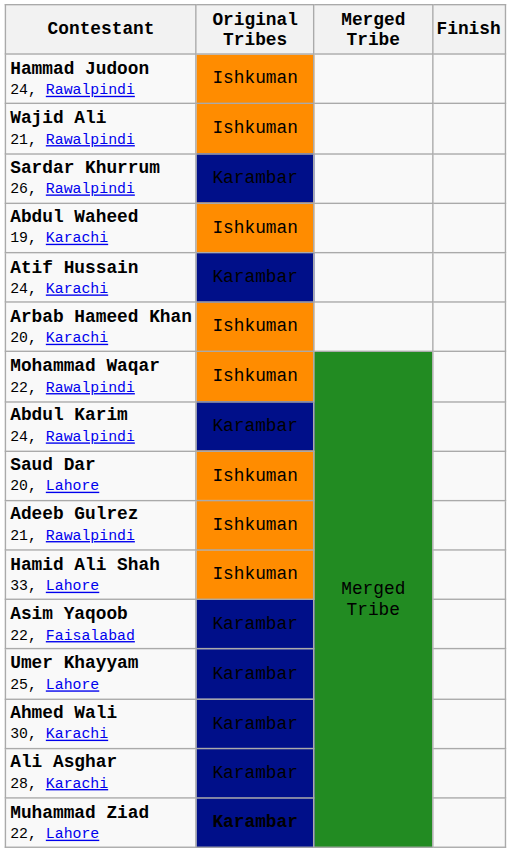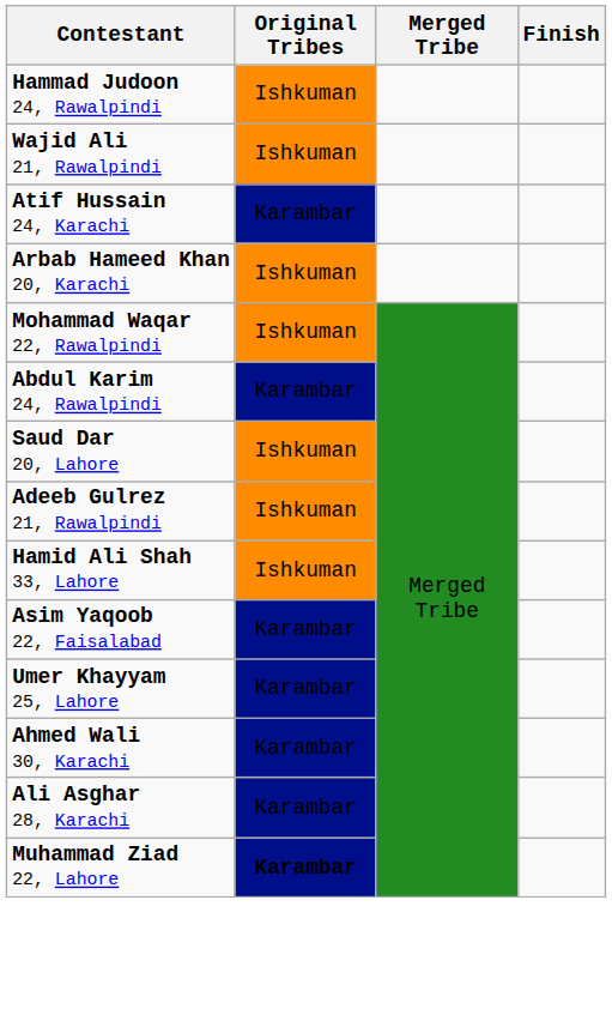- row: Sardar Khurrum 26, Rawalpindi | Karambar
- row: Abdul Waheed 19, Karachi | Ishkuman
